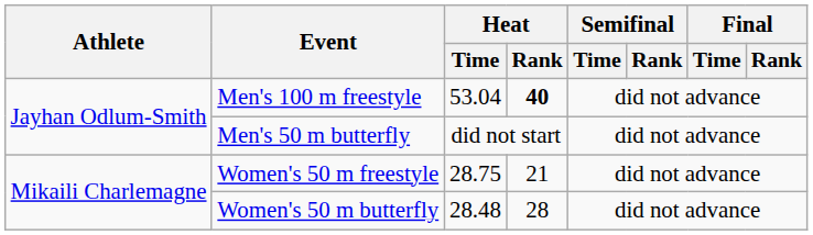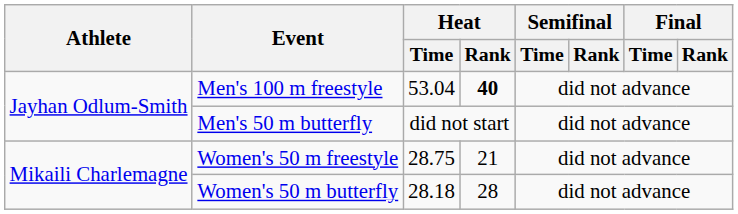Women's 50 m butterfly | Heat / Time: 28.48 -> 28.18
